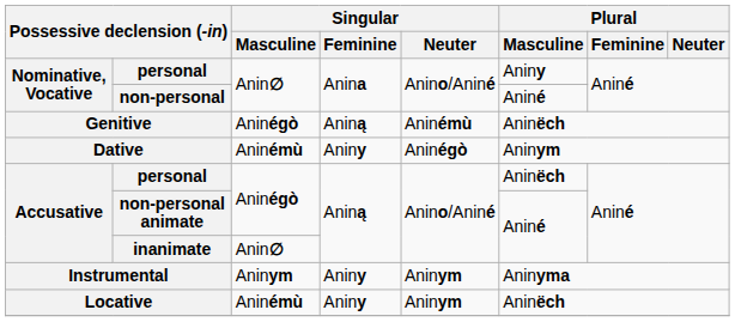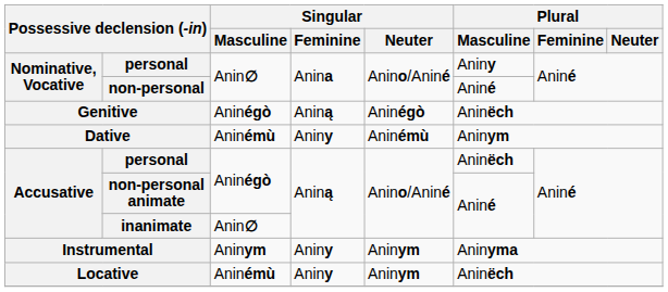Genitive | Singular / Neuter: Aninémù -> Aninégò
Dative | Singular / Neuter: Aninégò -> Aninémù
